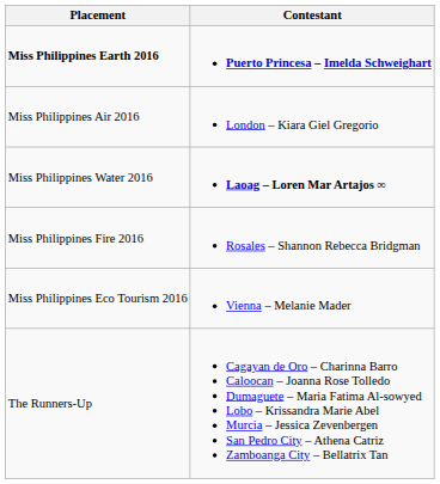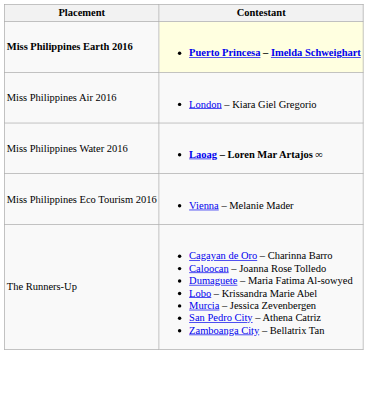Miss Philippines Earth 2016 | Contestant: no background -> lightyellow background
- row: Miss Philippines Fire 2016 | Rosales – Shannon Rebecca Bridgman
